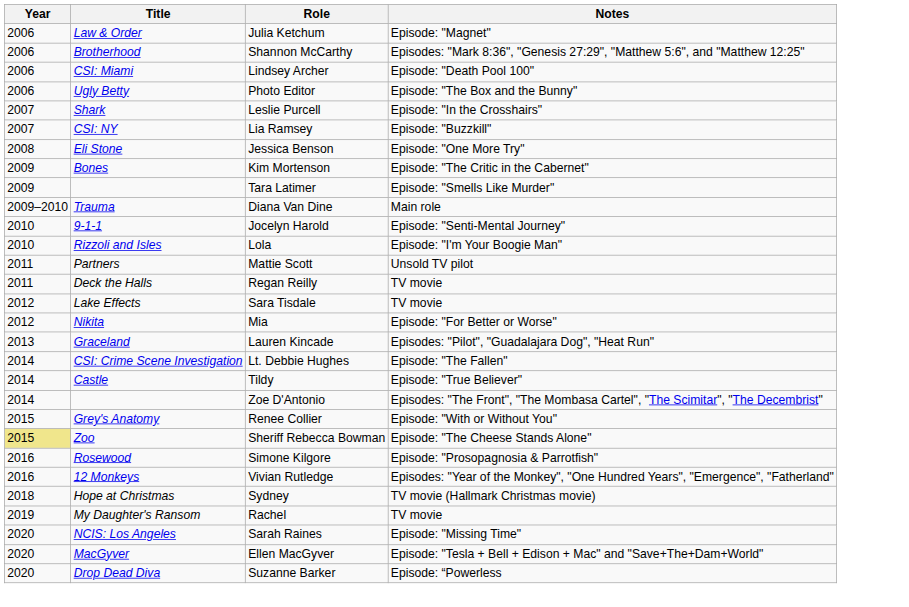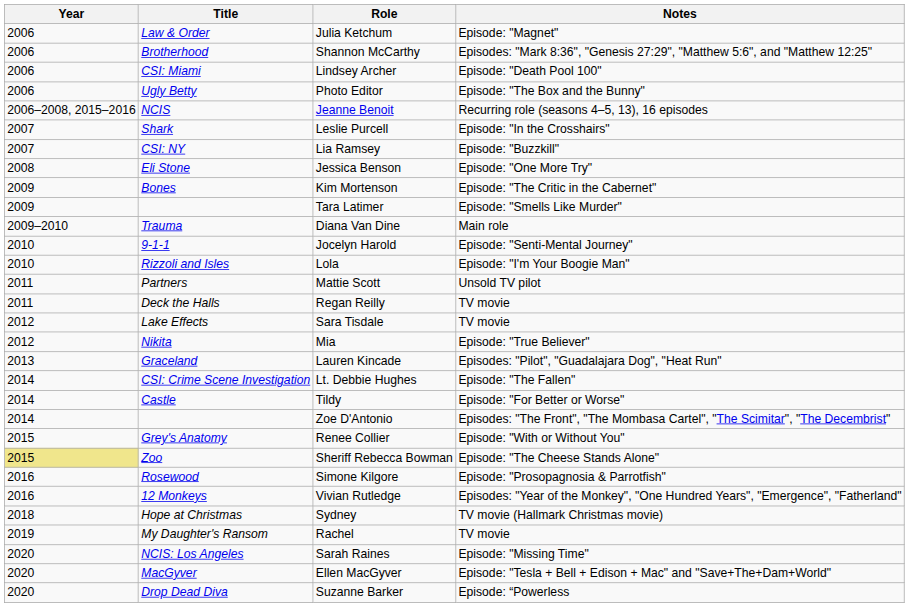+ row: 2006–2008, 2015–2016 | NCIS | Jeanne Benoit | Recurring role (seasons 4–5, 13), 16 episodes
Mia | Notes: Episode: "For Better or Worse" -> Episode: "True Believer"
Tildy | Notes: Episode: "True Believer" -> Episode: "For Better or Worse"
